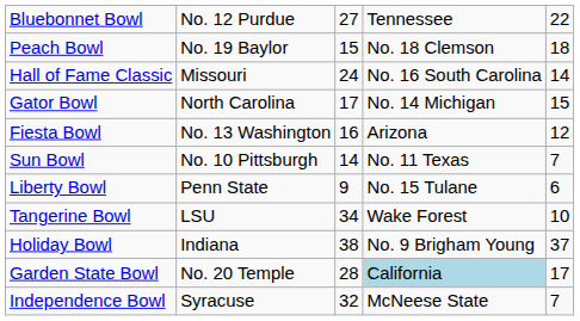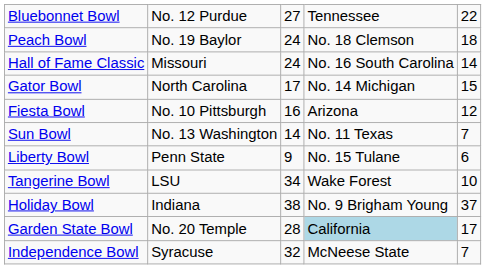Peach Bowl | column 3: 15 -> 24
Fiesta Bowl | column 2: No. 13 Washington -> No. 10 Pittsburgh
Sun Bowl | column 2: No. 10 Pittsburgh -> No. 13 Washington
